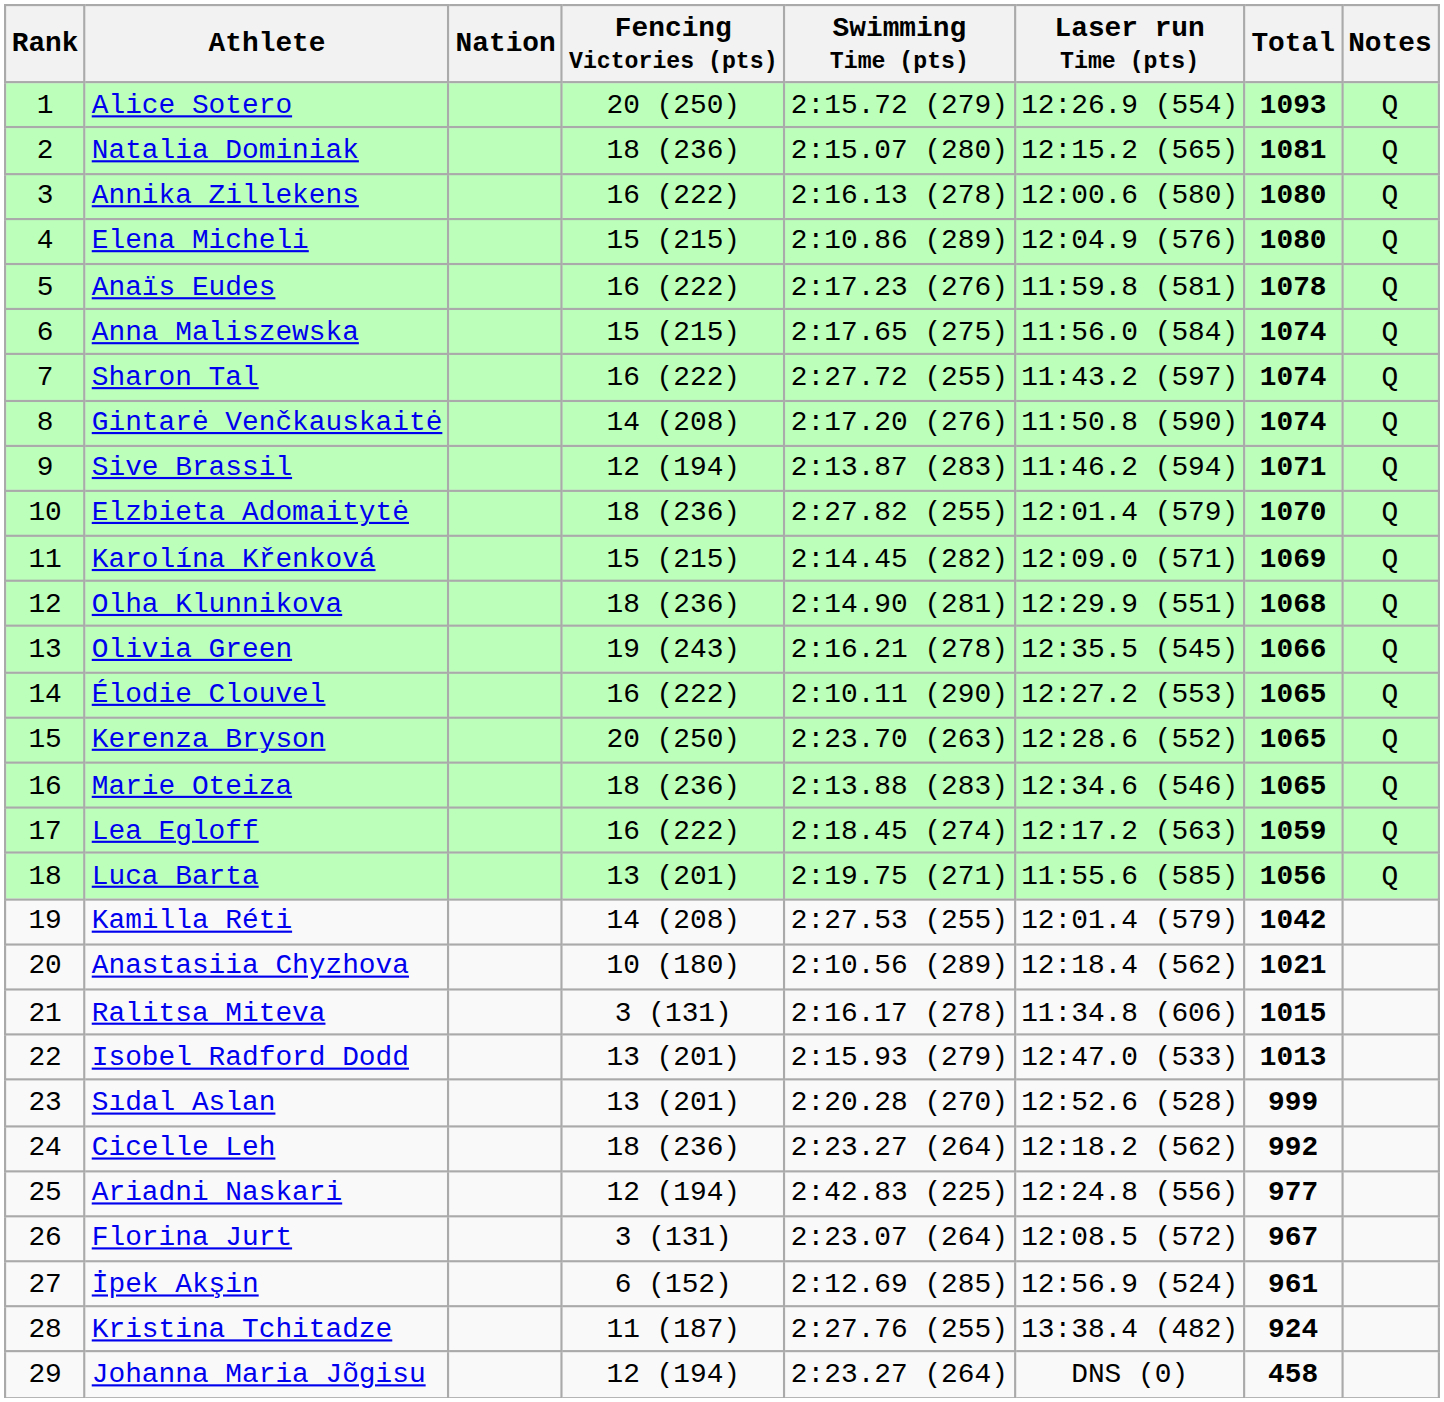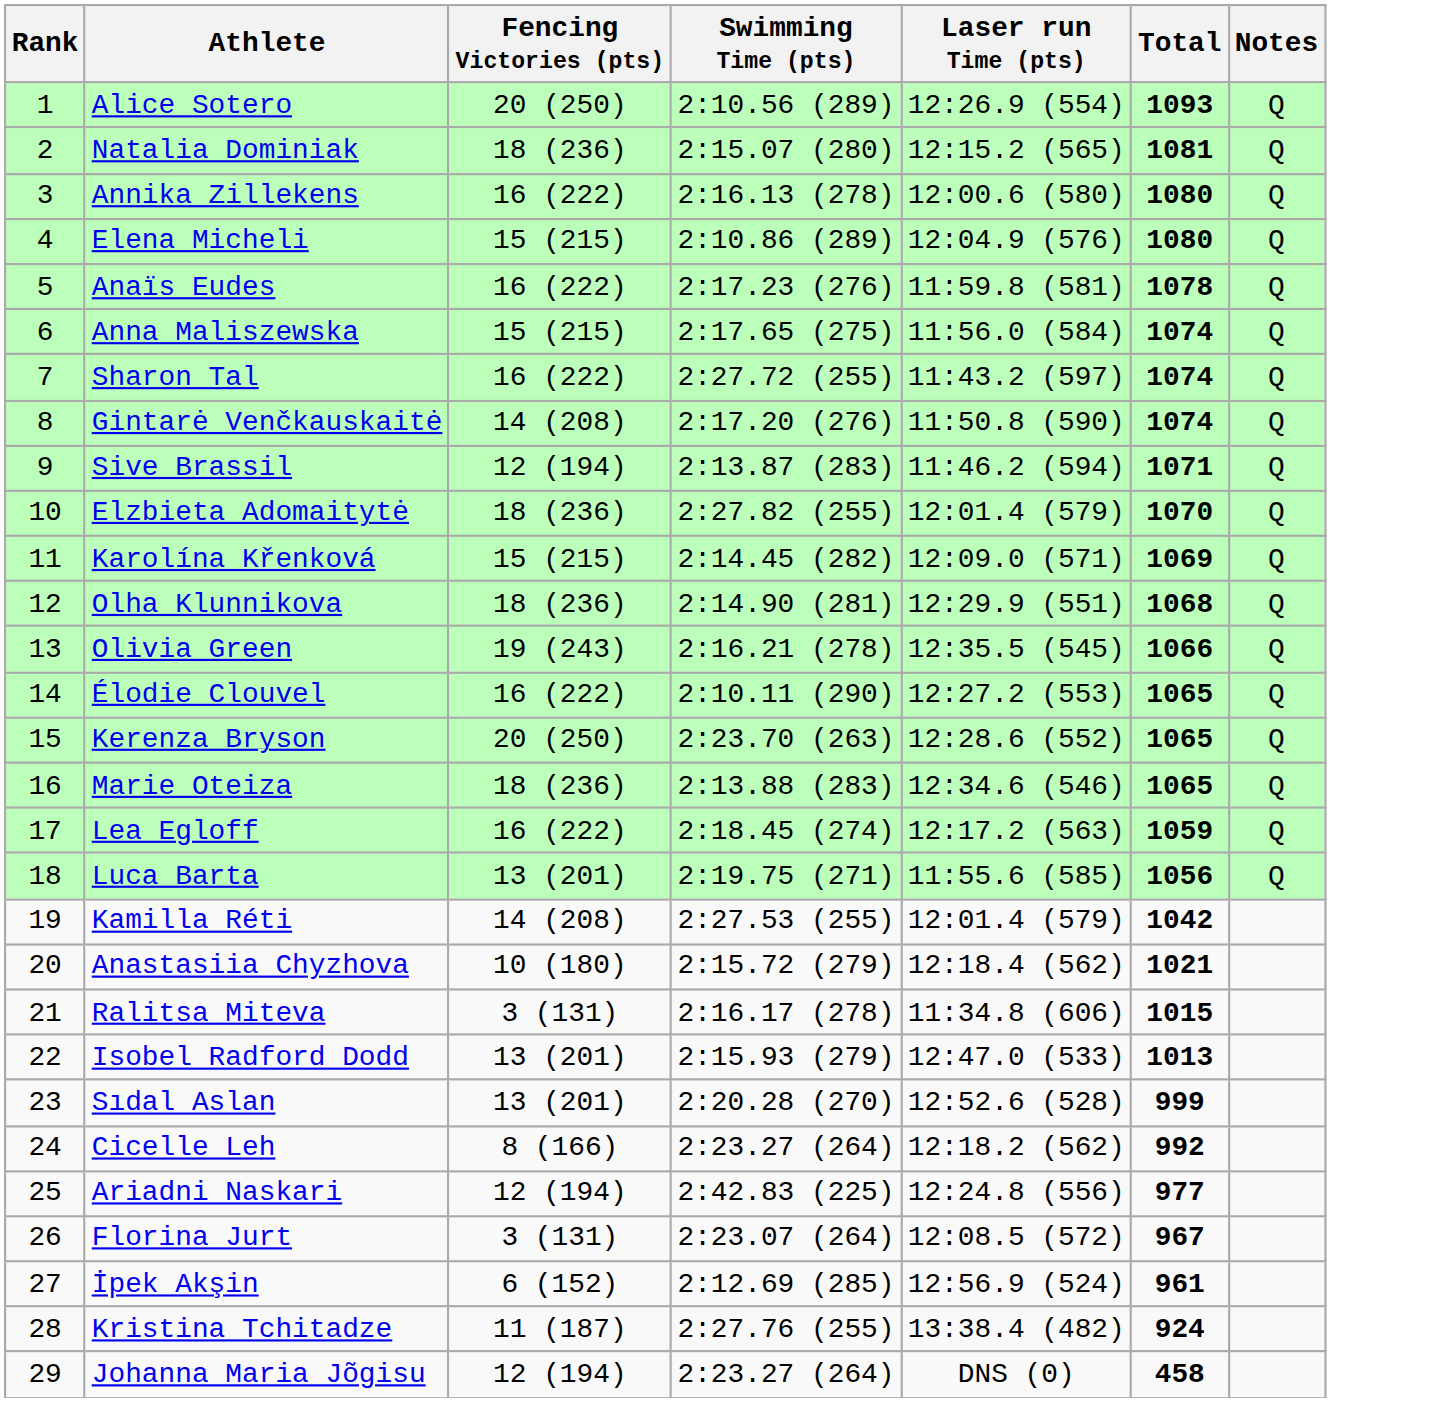- column: Nation
Alice Sotero | Swimming Time (pts): 2:15.72 (279) -> 2:10.56 (289)
Anastasiia Chyzhova | Swimming Time (pts): 2:10.56 (289) -> 2:15.72 (279)
Cicelle Leh | Fencing Victories (pts): 18 (236) -> 8 (166)
